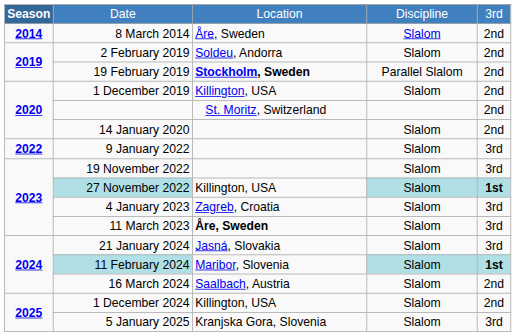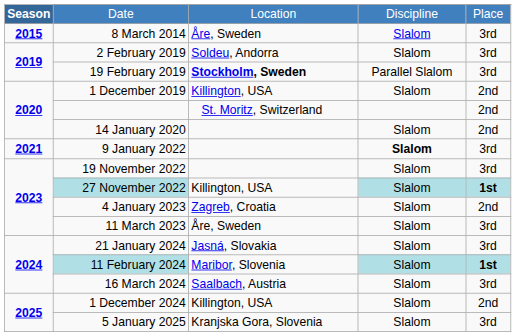Date | column 5: 3rd -> Place
8 March 2014 | Season: 2014 -> 2015
8 March 2014 | column 5: 2nd -> 3rd
2 February 2019 | column 5: 2nd -> 3rd
19 February 2019 | column 5: 2nd -> 3rd
9 January 2022 | Season: 2022 -> 2021
9 January 2022 | column 4: normal -> bold
4 January 2023 | column 5: 3rd -> 2nd
11 March 2023 | column 3: bold -> normal
16 March 2024 | column 5: 2nd -> 3rd
